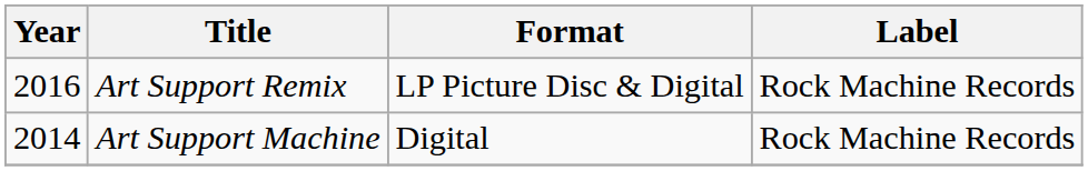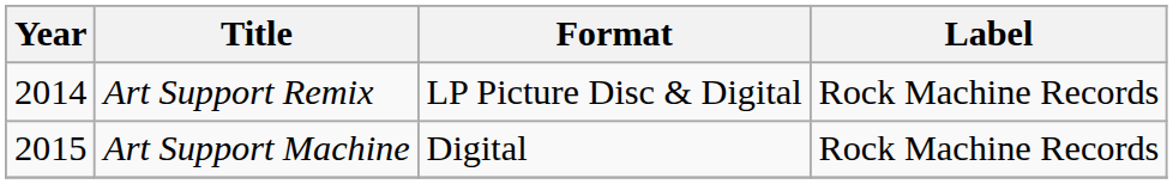Art Support Remix | Year: 2016 -> 2014
Art Support Machine | Year: 2014 -> 2015
